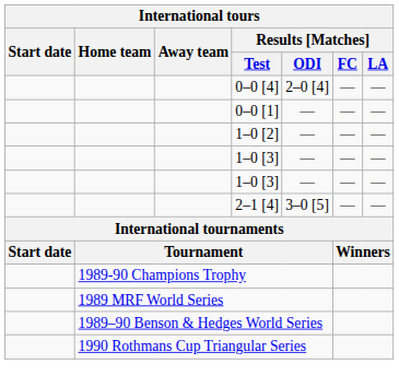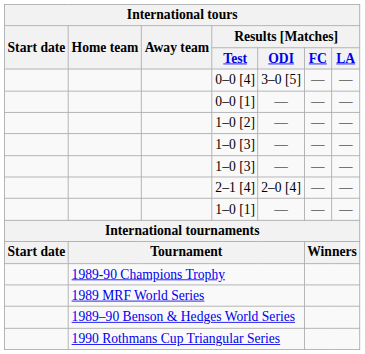0–0 [4] | Results [Matches] / ODI: 2–0 [4] -> 3–0 [5]
2–1 [4] | Results [Matches] / ODI: 3–0 [5] -> 2–0 [4]
+ row: 1–0 [1] | — | — | —
